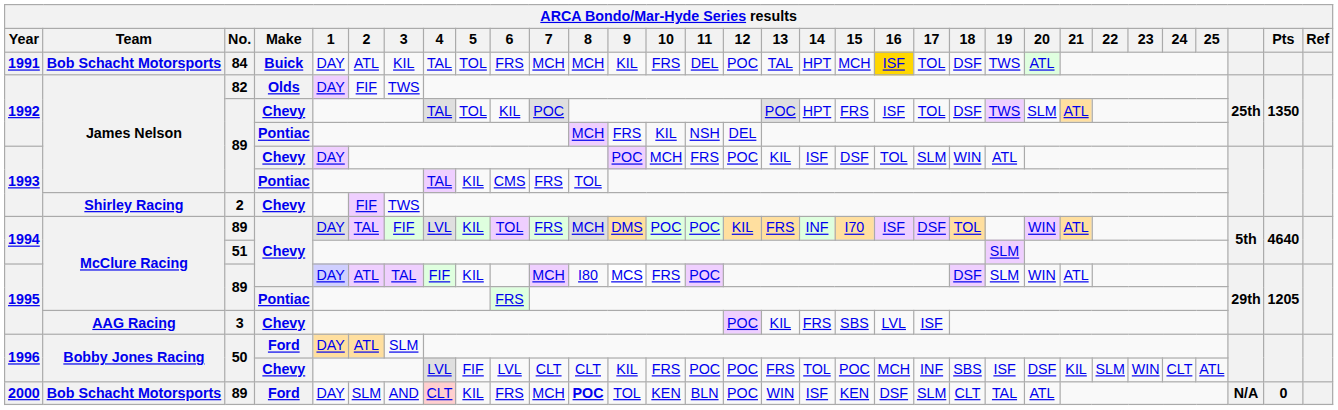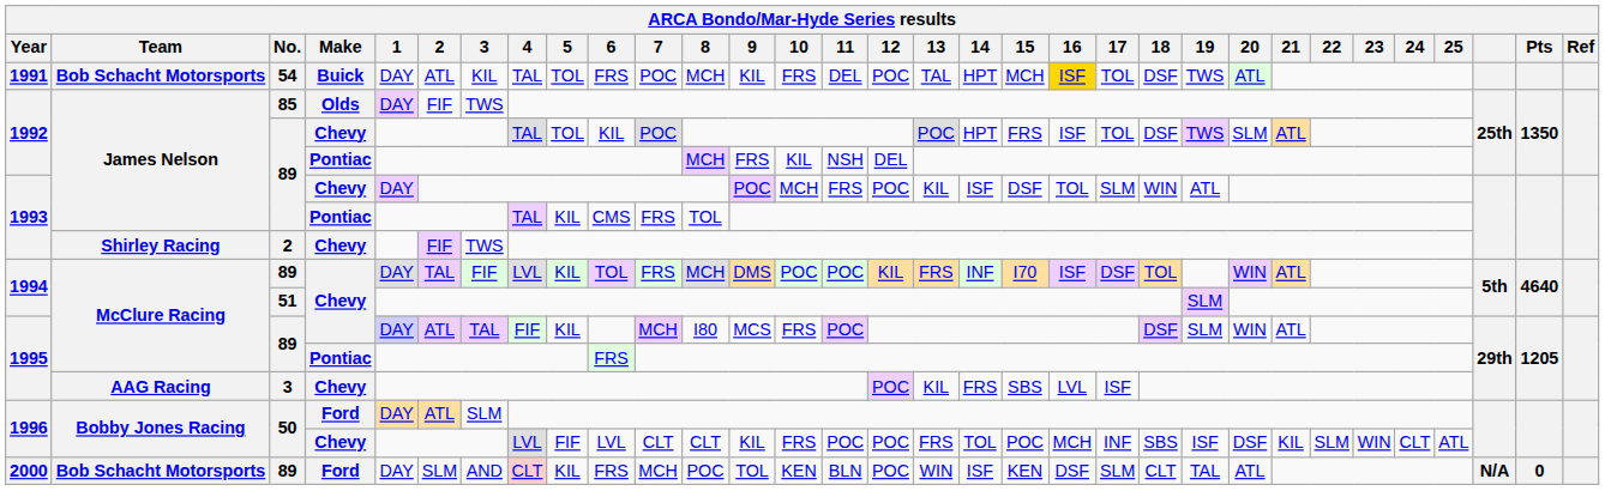1991 | No.: 84 -> 54
1991 | 7: MCH -> POC
1992 / Olds | No.: 82 -> 85
2000 | 8: bold -> normal
